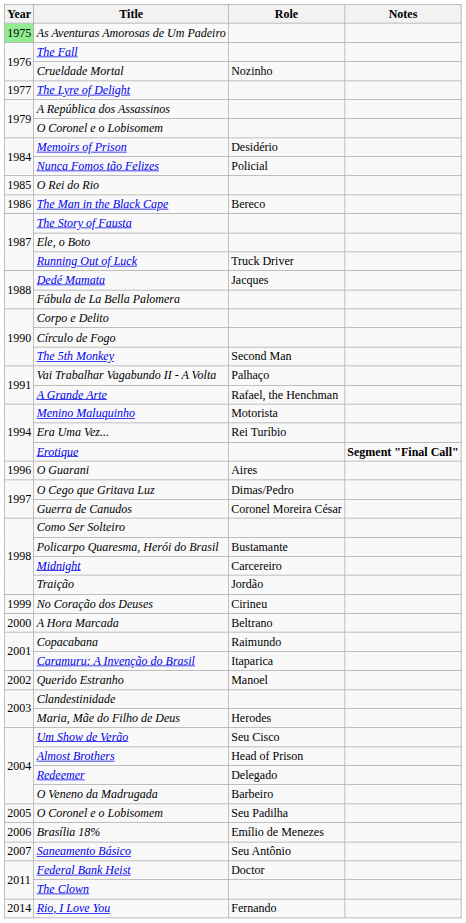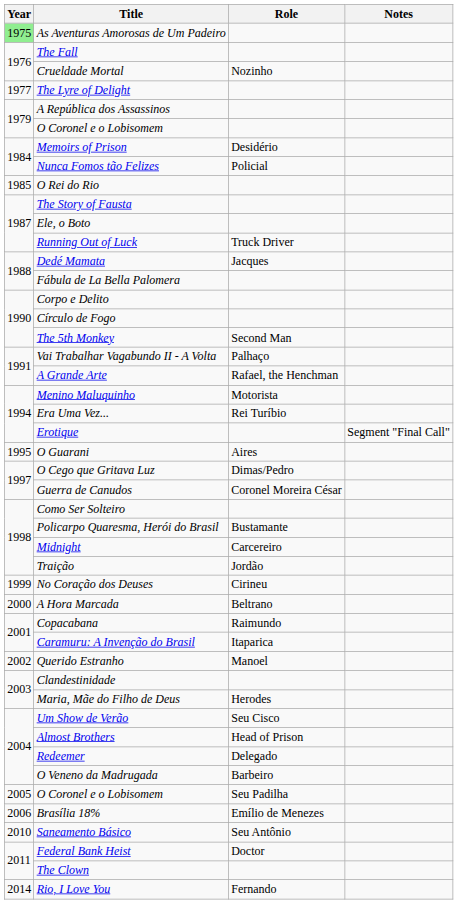- row: 1986 | The Man in the Black Cape | Bereco
Erotique | Notes: bold -> normal
O Guarani | Year: 1996 -> 1995
Saneamento Básico | Year: 2007 -> 2010
